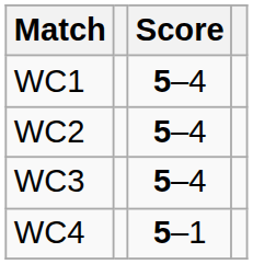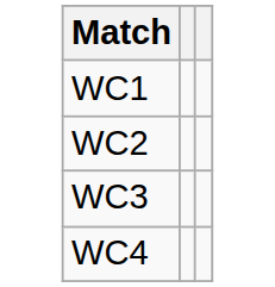- column: Score | 5–4 | 5–4 | 5–4 | 5–1
